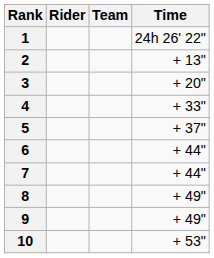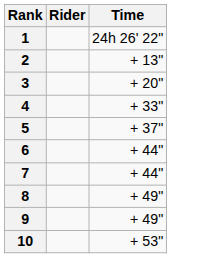- column: Team
